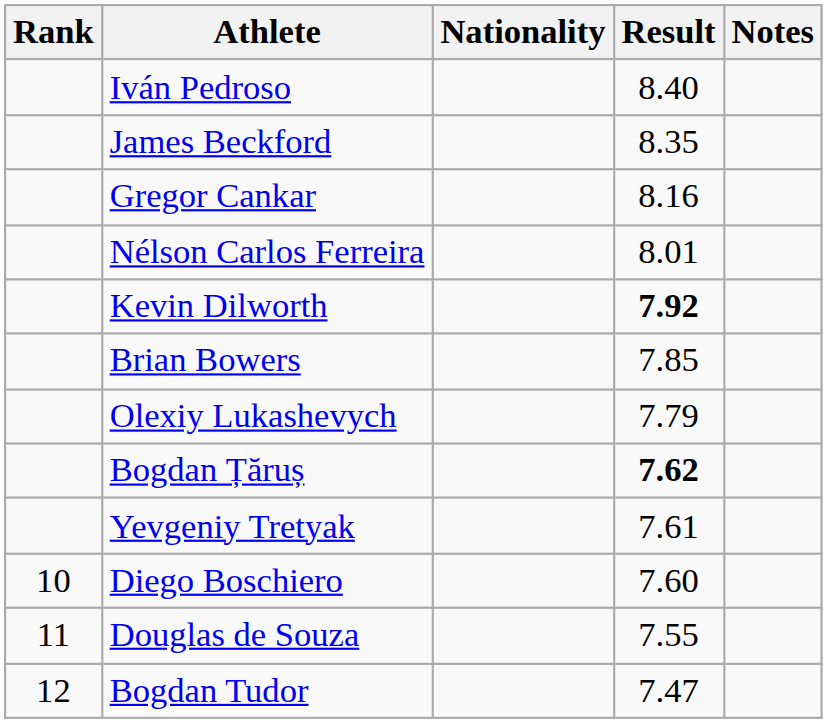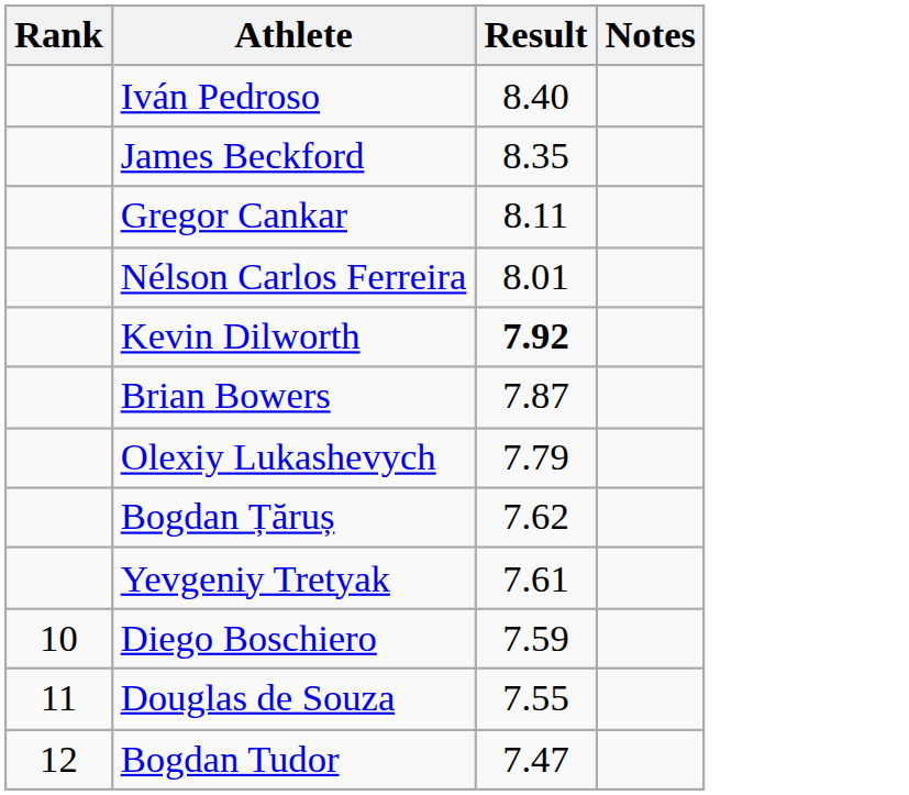- column: Nationality
Gregor Cankar | Result: 8.16 -> 8.11
Brian Bowers | Result: 7.85 -> 7.87
Bogdan Țăruș | Result: bold -> normal
Diego Boschiero | Result: 7.60 -> 7.59
